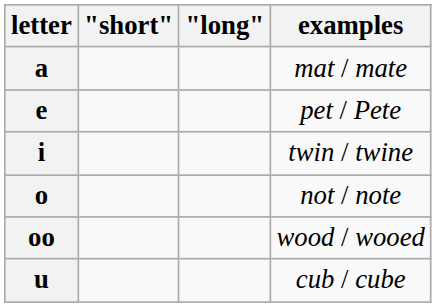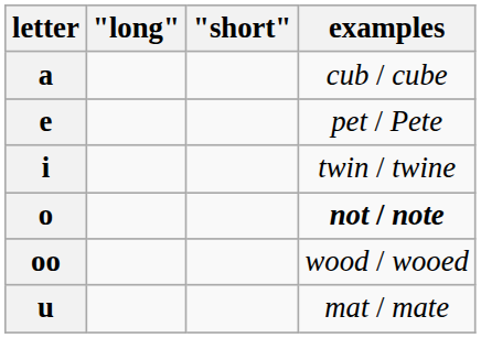columns swapped: "short" <-> "long"
a | examples: mat / mate -> cub / cube
o | examples: normal -> bold
u | examples: cub / cube -> mat / mate
